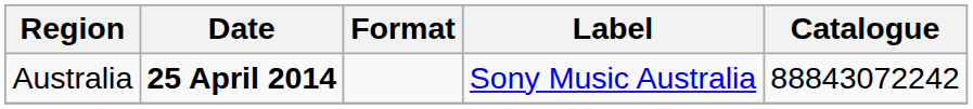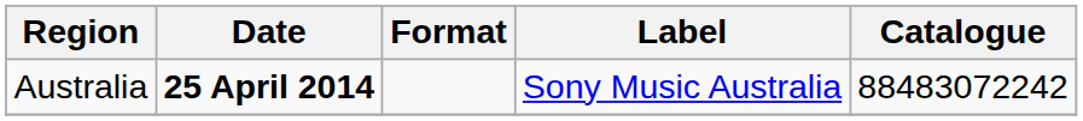Australia | Catalogue: 88843072242 -> 88483072242
